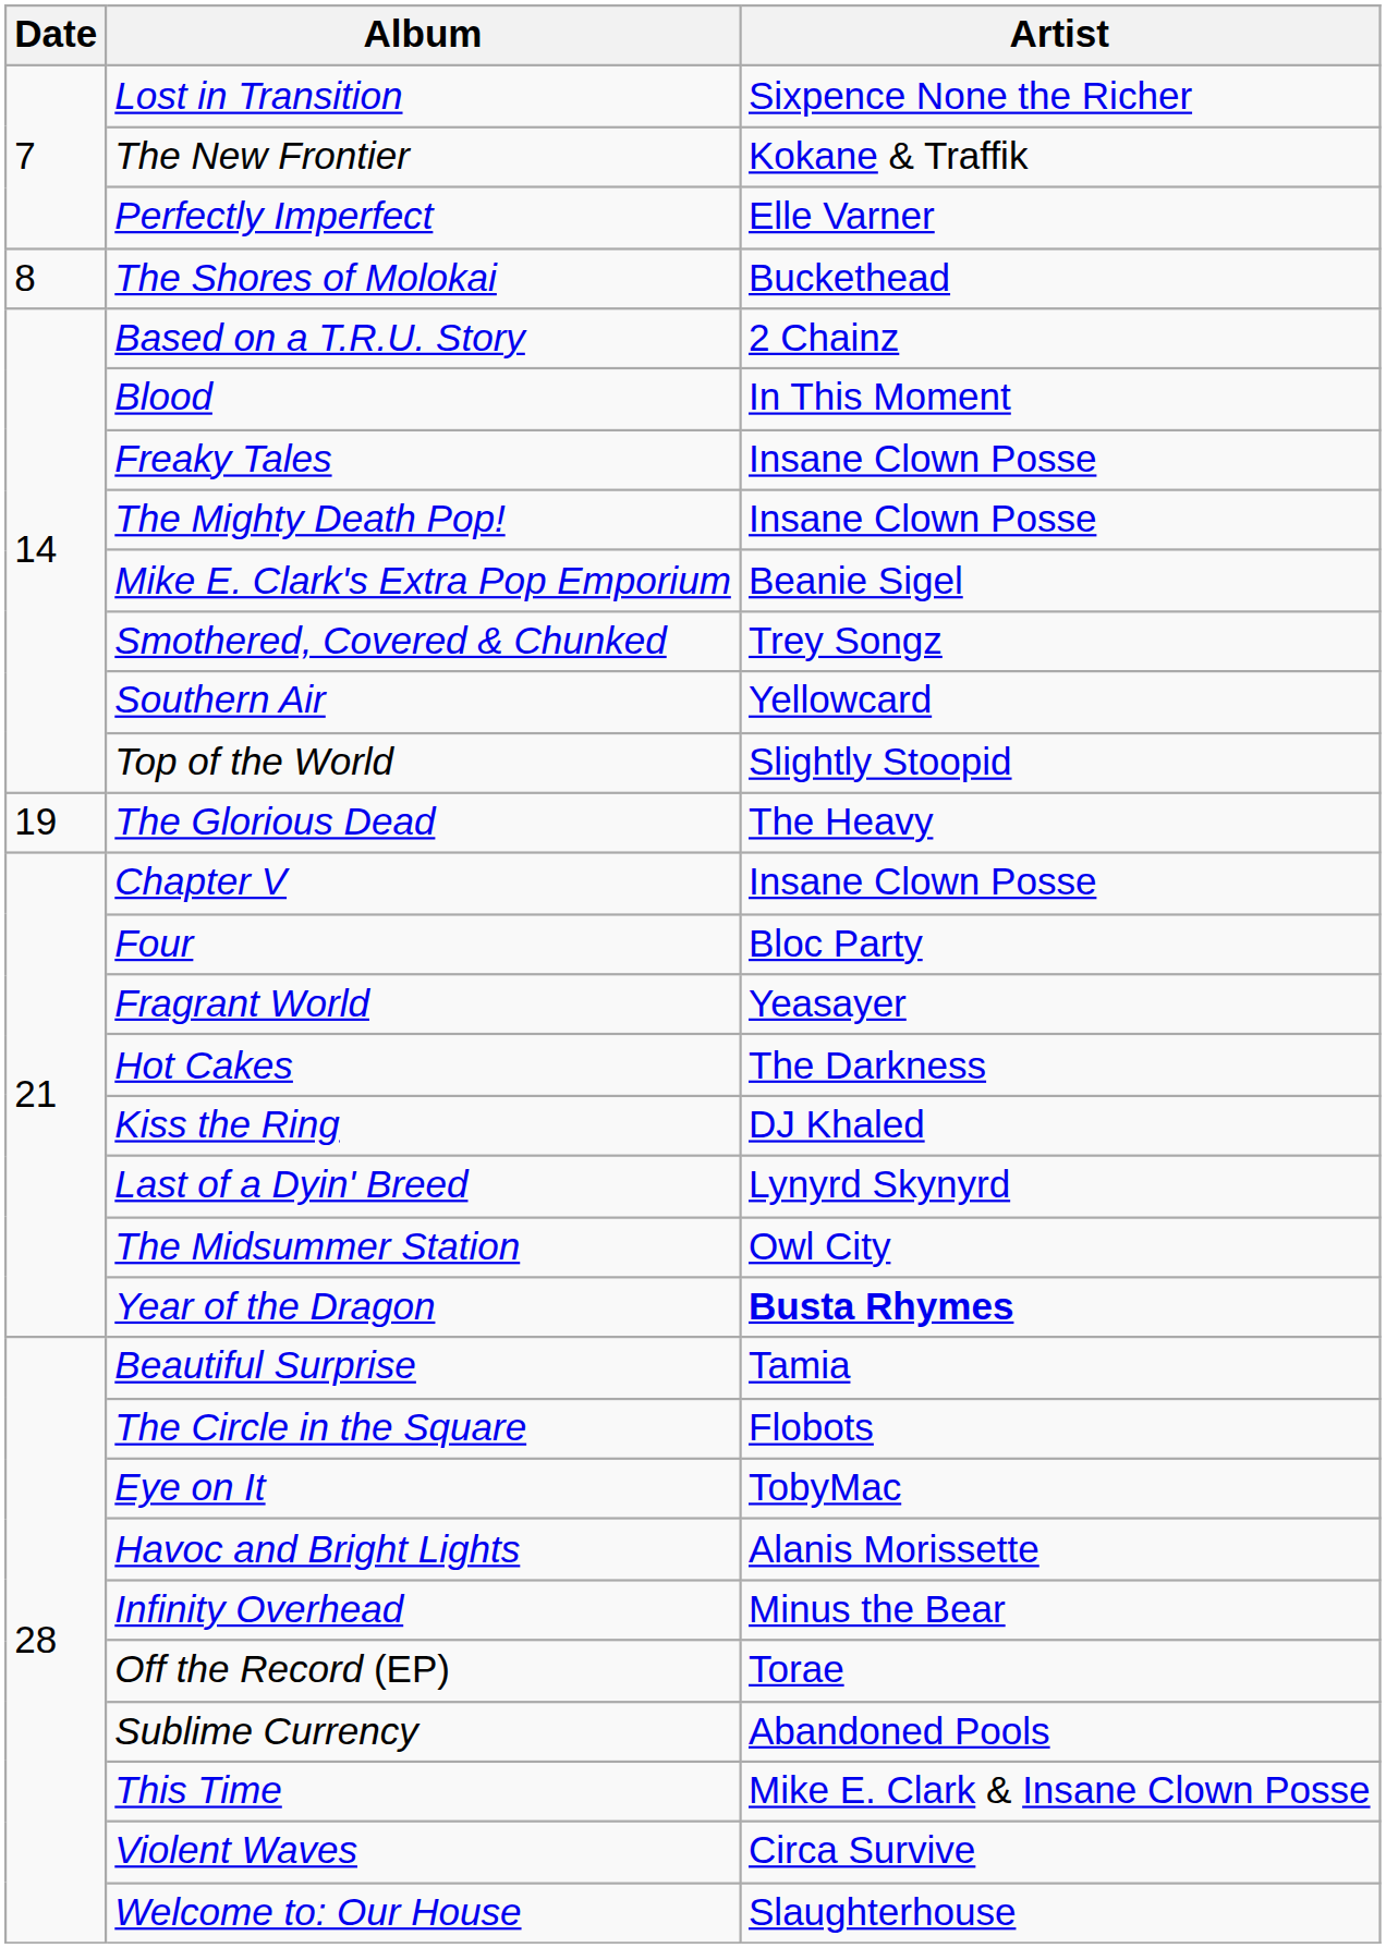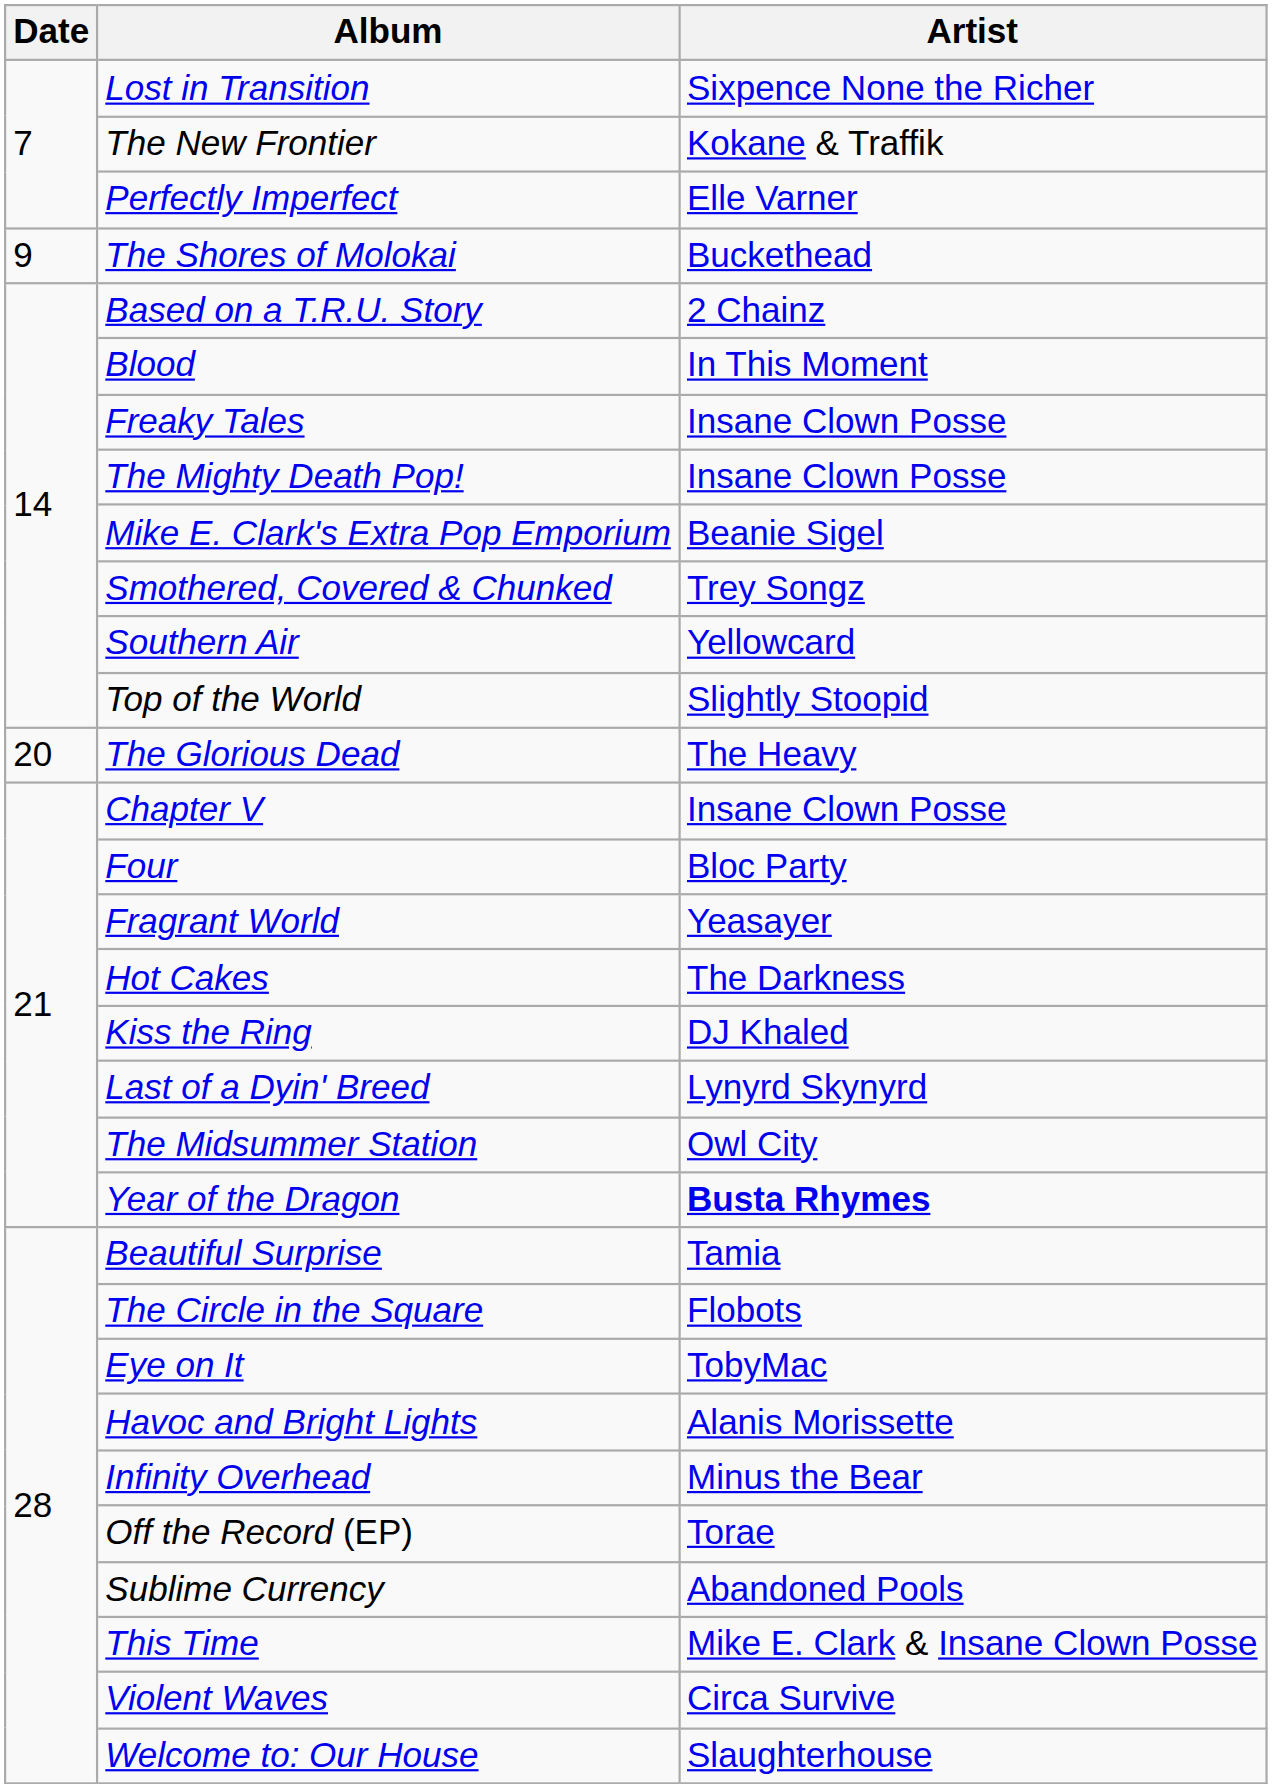The Shores of Molokai | Date: 8 -> 9
The Glorious Dead | Date: 19 -> 20
